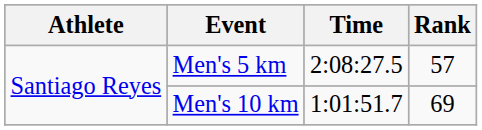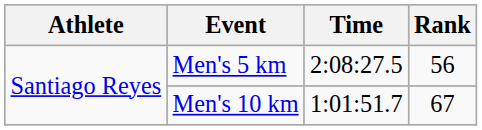Men's 5 km | Rank: 57 -> 56
Men's 10 km | Rank: 69 -> 67
